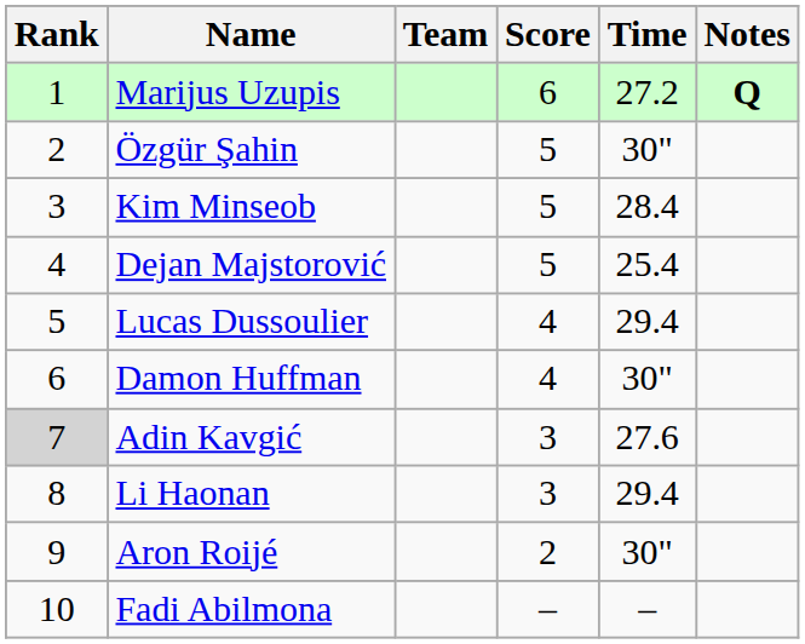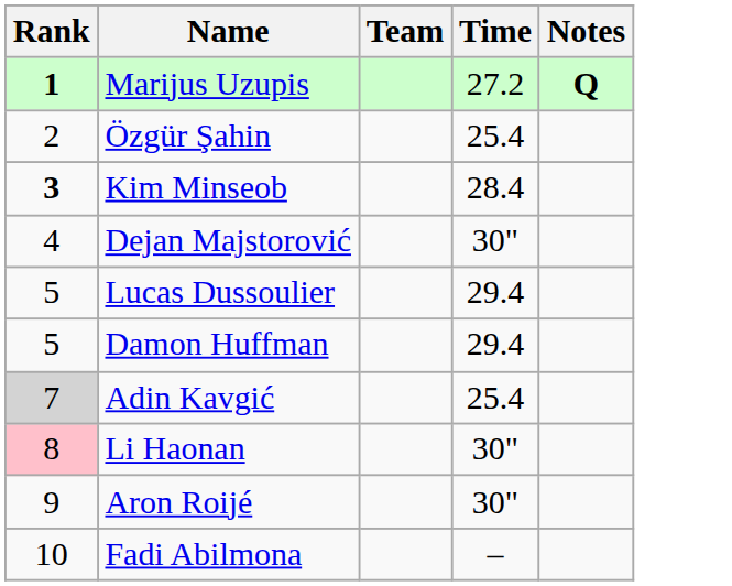- column: Score | 6 | 5 | 5 | 5 | 4 | 4 | 3 | 3 | 2 | –
Marijus Uzupis | Rank: normal -> bold
Özgür Şahin | Time: 30" -> 25.4
Kim Minseob | Rank: normal -> bold
Dejan Majstorović | Time: 25.4 -> 30"
Damon Huffman | Rank: 6 -> 5
Damon Huffman | Time: 30" -> 29.4
Adin Kavgić | Time: 27.6 -> 25.4
Li Haonan | Rank: no background -> pink background
Li Haonan | Time: 29.4 -> 30"
